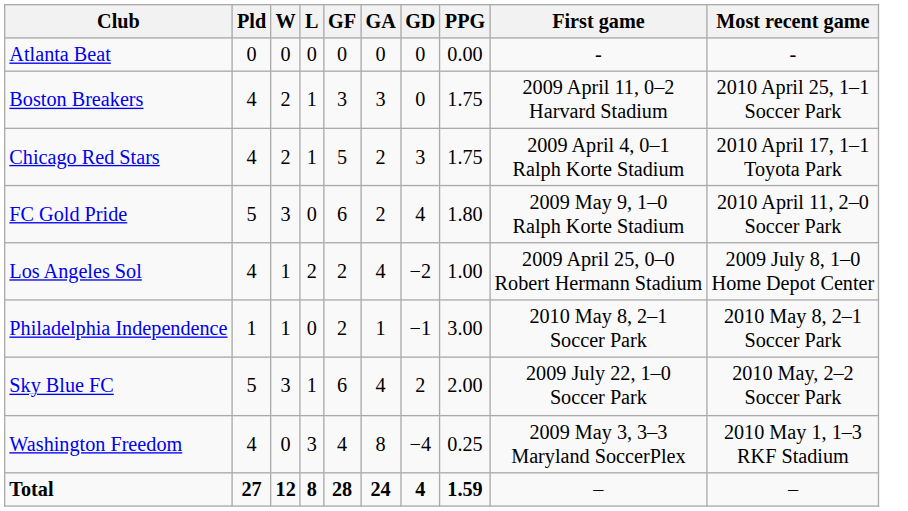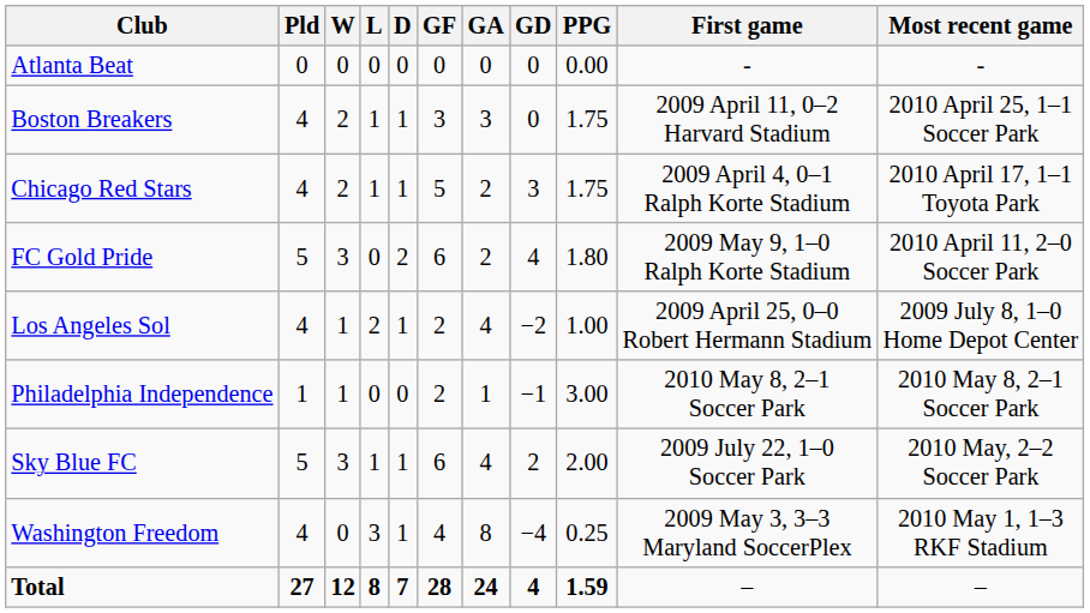+ column: D | 0 | 1 | 1 | 2 | 1 | 0 | 1 | 1 | 7
